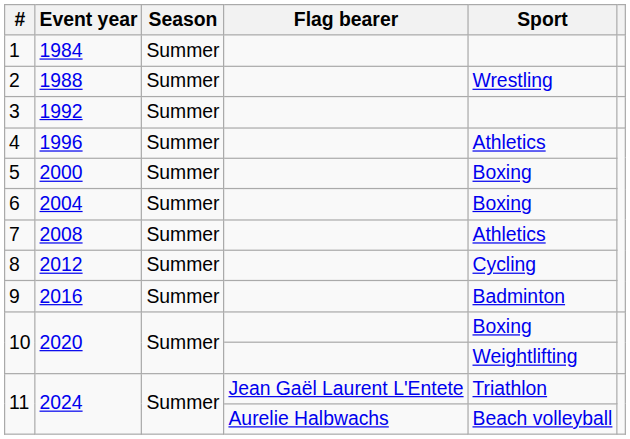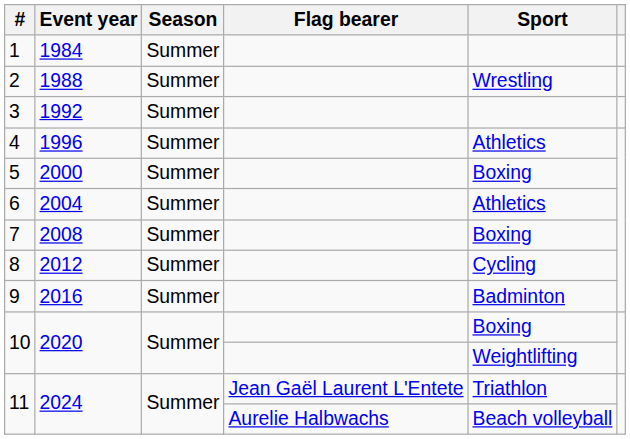6 | Sport: Boxing -> Athletics
7 | Sport: Athletics -> Boxing
